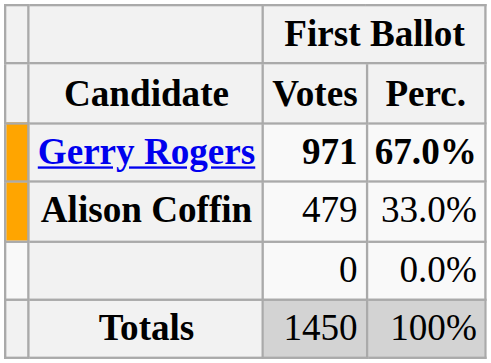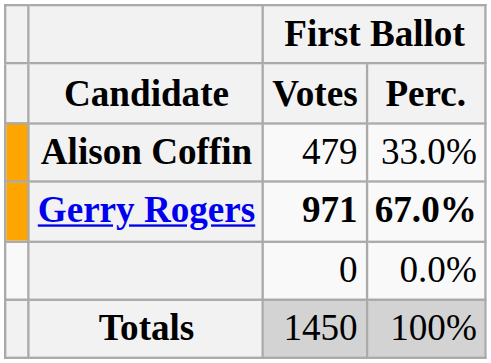rows swapped: Gerry Rogers <-> Alison Coffin
